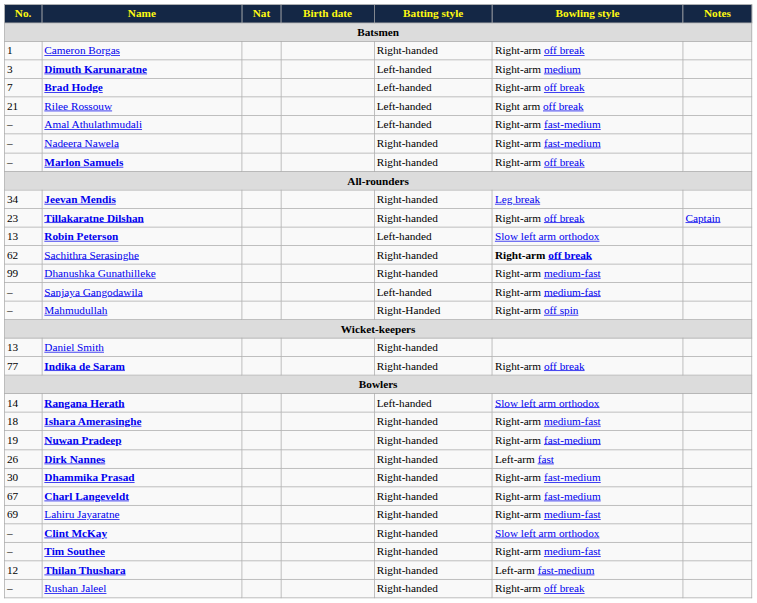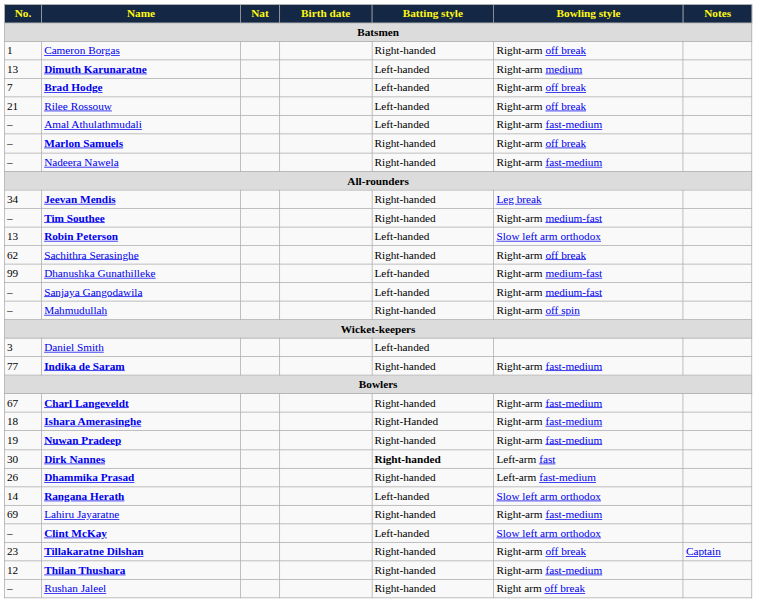Dimuth Karunaratne | No.: 3 -> 13
Rilee Rossouw | Bowling style: Right arm off break -> Right-arm off break
rows swapped: Nadeera Nawela <-> Marlon Samuels
rows swapped: Tillakaratne Dilshan <-> Tim Southee
Sachithra Serasinghe | Bowling style: bold -> normal
Dhanushka Gunathilleke | Batting style: Right-handed -> Left-handed
Mahmudullah | Batting style: Right-Handed -> Right-handed
Daniel Smith | No.: 13 -> 3
Daniel Smith | Batting style: Right-handed -> Left-handed
Indika de Saram | Bowling style: Right-arm off break -> Right-arm fast-medium
rows swapped: Rangana Herath <-> Charl Langeveldt
Ishara Amerasinghe | Batting style: Right-handed -> Right-Handed
Ishara Amerasinghe | Bowling style: Right-arm medium-fast -> Right-arm fast-medium
Dirk Nannes | No.: 26 -> 30
Dirk Nannes | Batting style: normal -> bold
Dhammika Prasad | No.: 30 -> 26
Dhammika Prasad | Bowling style: Right-arm fast-medium -> Left-arm fast-medium
Lahiru Jayaratne | Bowling style: Right-arm medium-fast -> Right-arm fast-medium
Clint McKay | Batting style: Right-handed -> Left-handed
Thilan Thushara | Bowling style: Left-arm fast-medium -> Right-arm fast-medium
Rushan Jaleel | Bowling style: Right-arm off break -> Right arm off break
